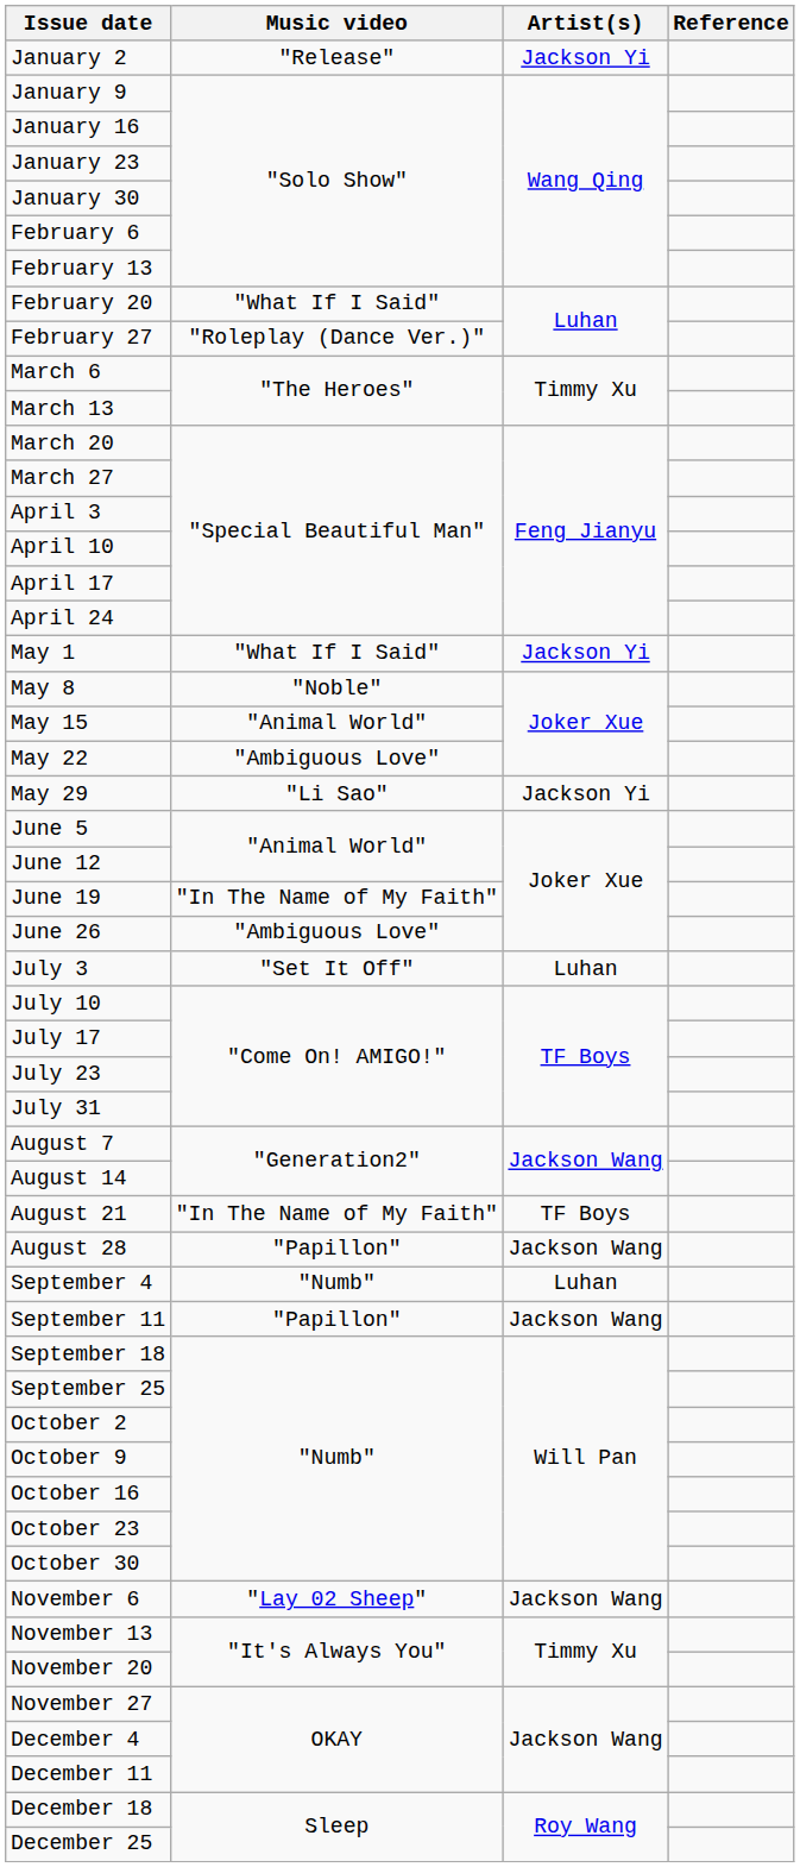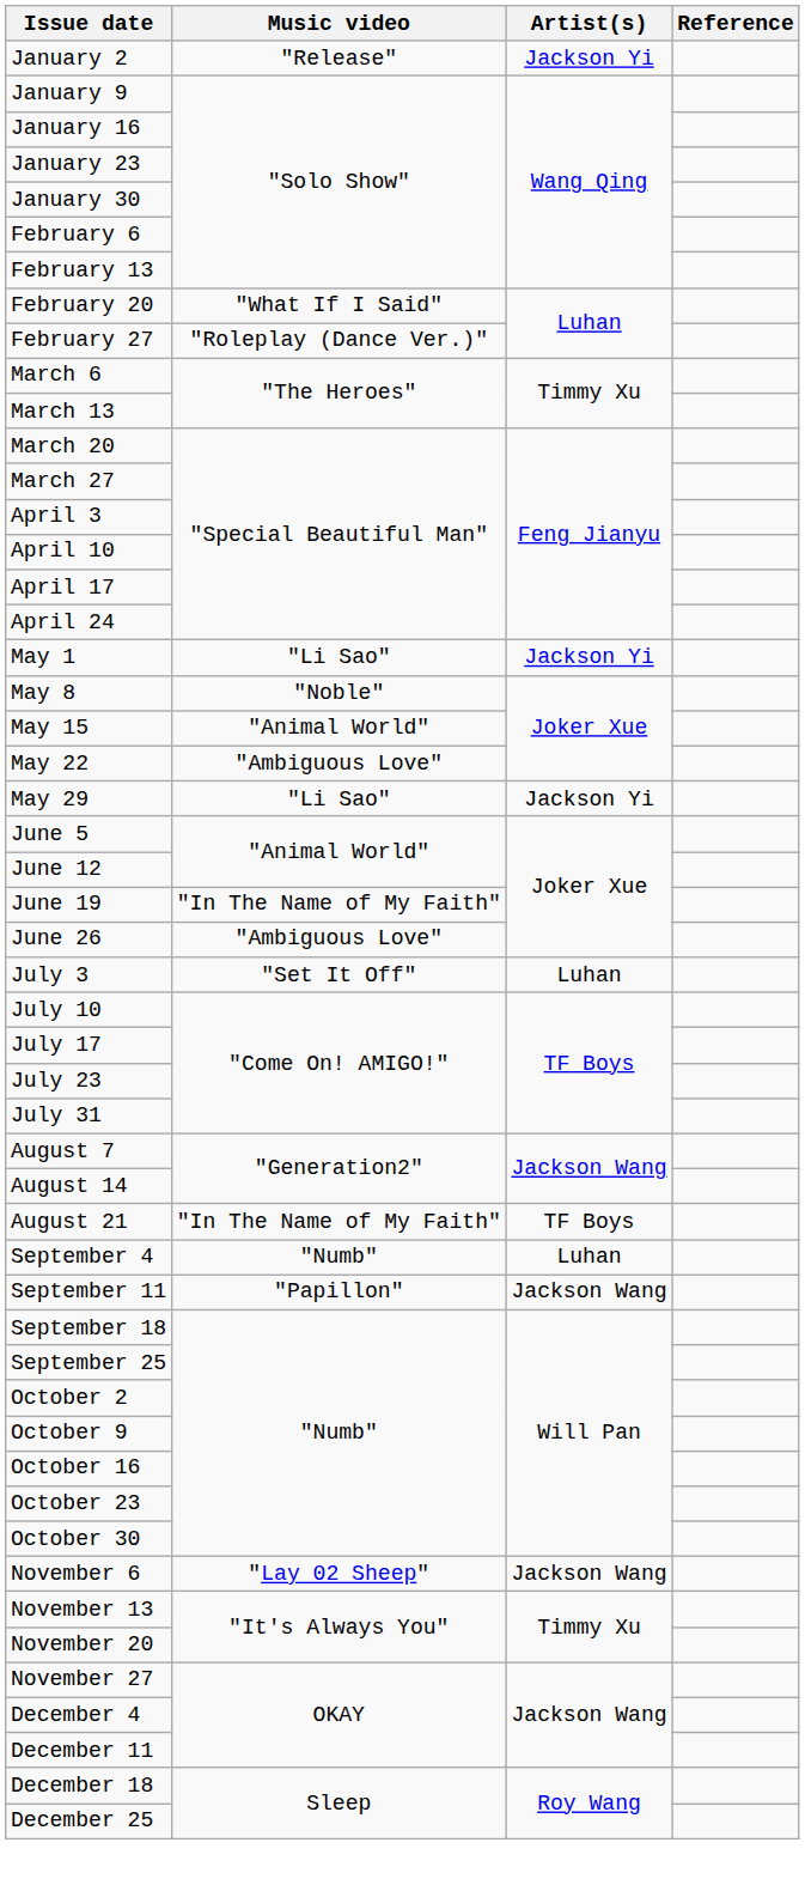May 1 | Music video: "What If I Said" -> "Li Sao"
- row: August 28 | "Papillon" | Jackson Wang
